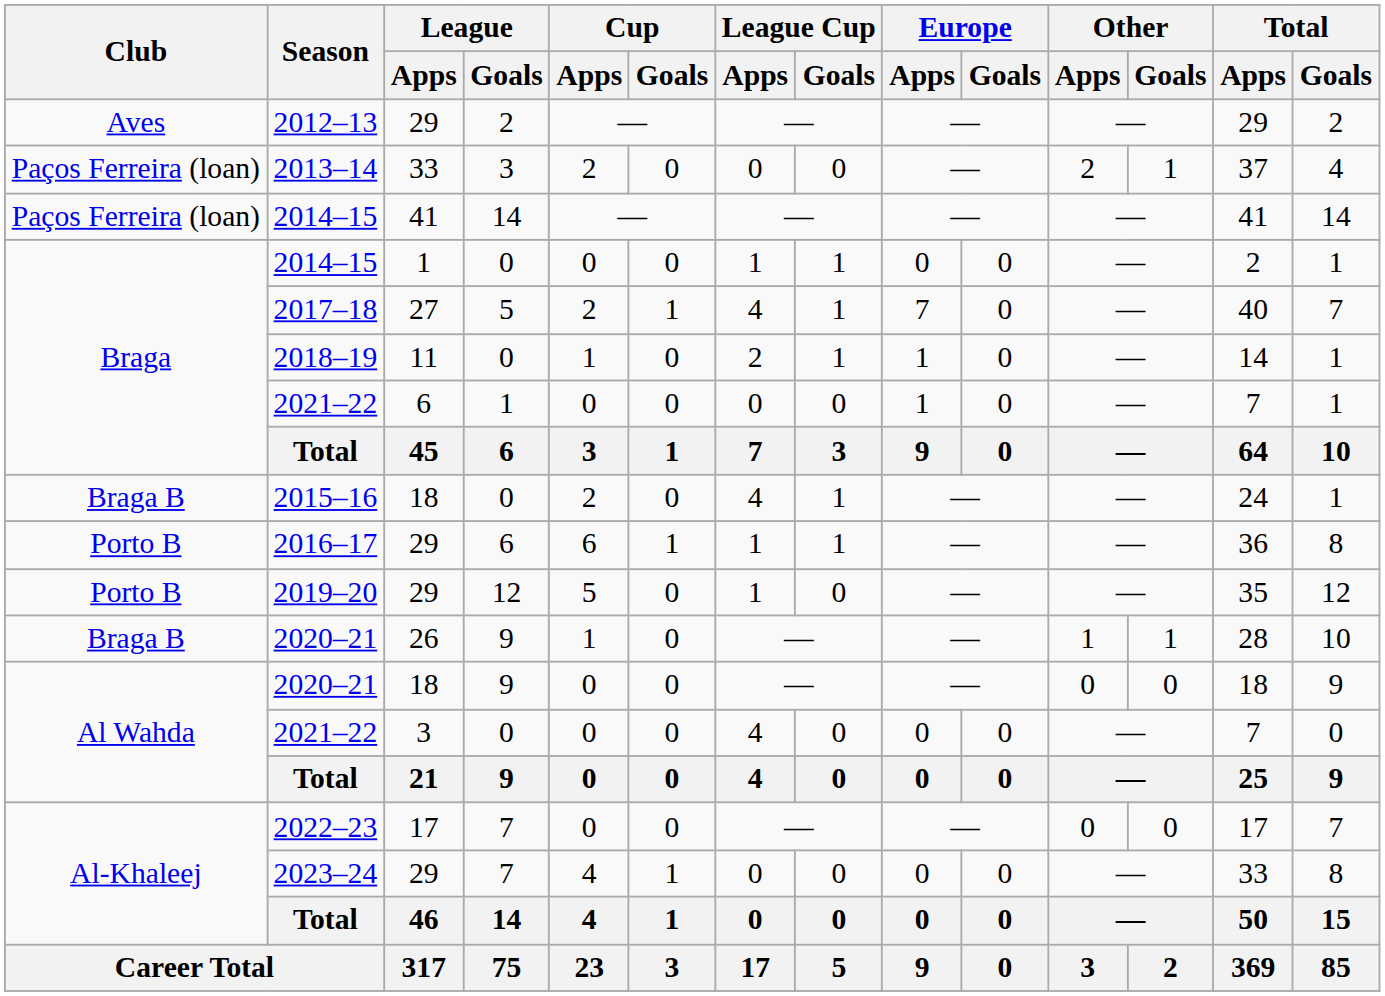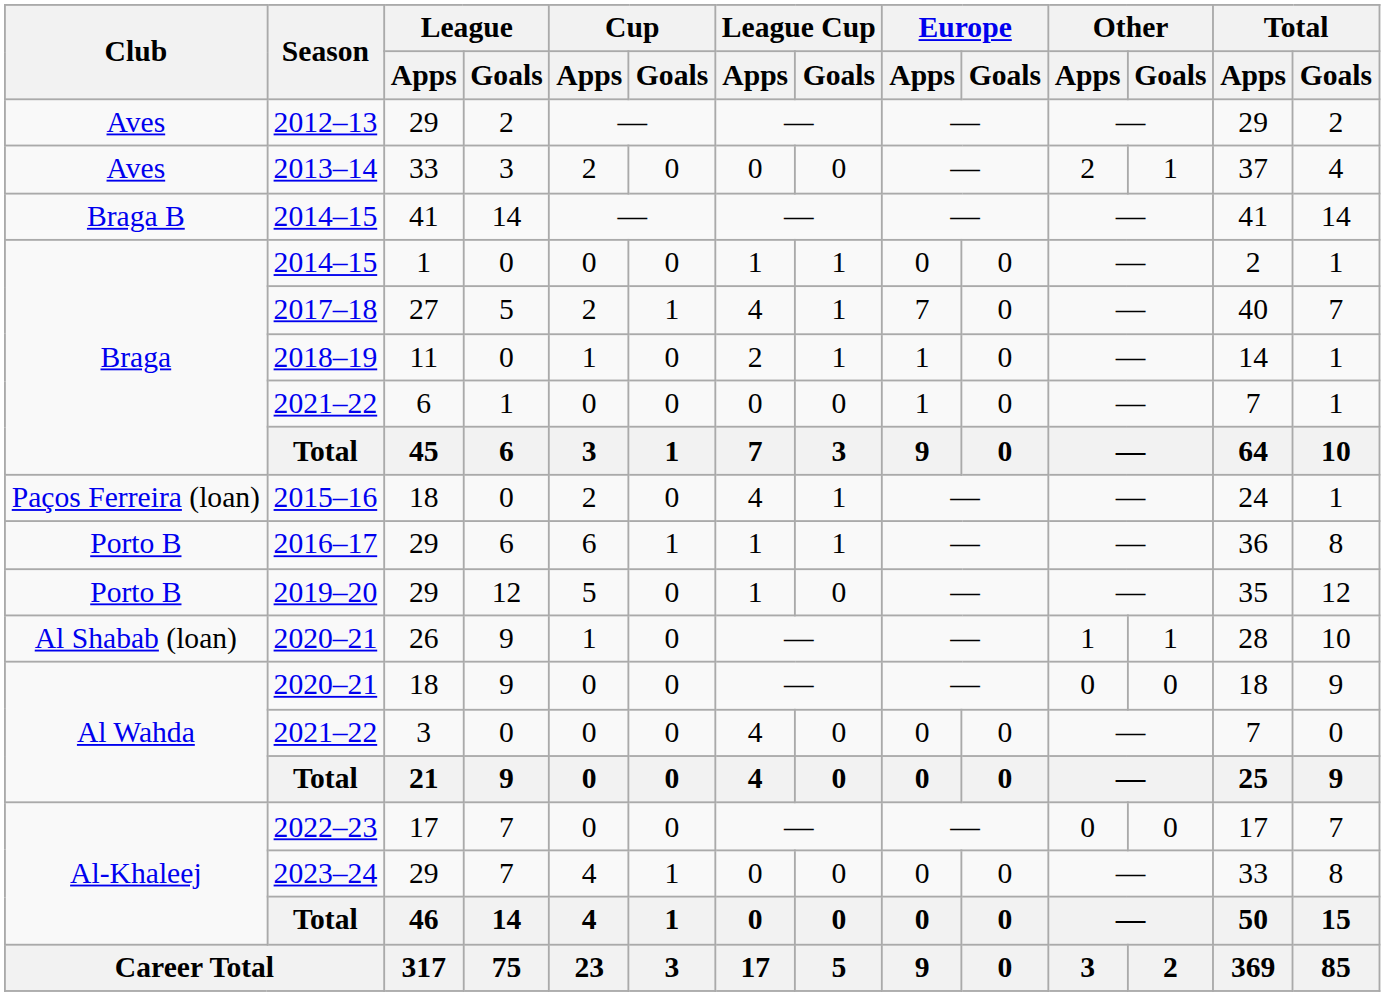2013–14 | Club: Paços Ferreira (loan) -> Aves
2014–15 / 41 | Club: Paços Ferreira (loan) -> Braga B
2015–16 | Club: Braga B -> Paços Ferreira (loan)
2020–21 / 26 | Club: Braga B -> Al Shabab (loan)
